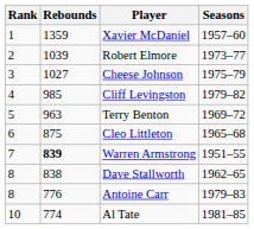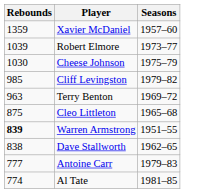- column: Rank | 1 | 2 | 3 | 4 | 5 | 6 | 7 | 8 | 8 | 10
Cheese Johnson | Rebounds: 1027 -> 1030
Antoine Carr | Rebounds: 776 -> 777
